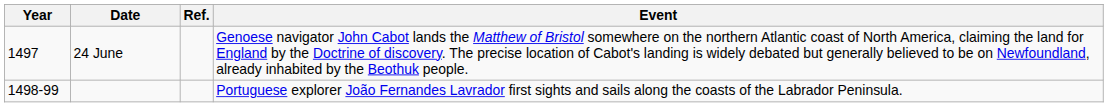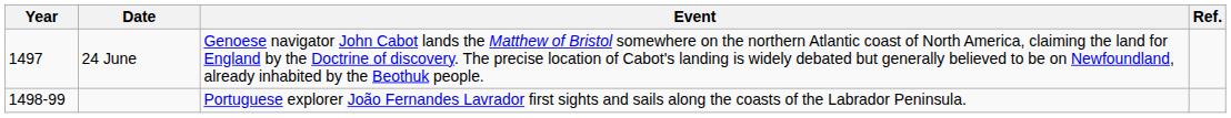columns swapped: Event <-> Ref.
